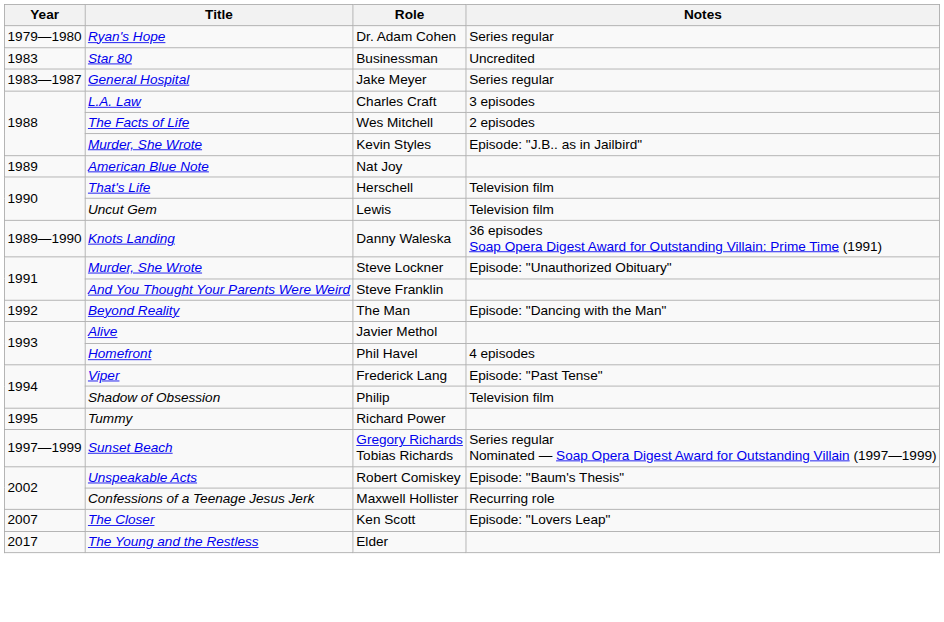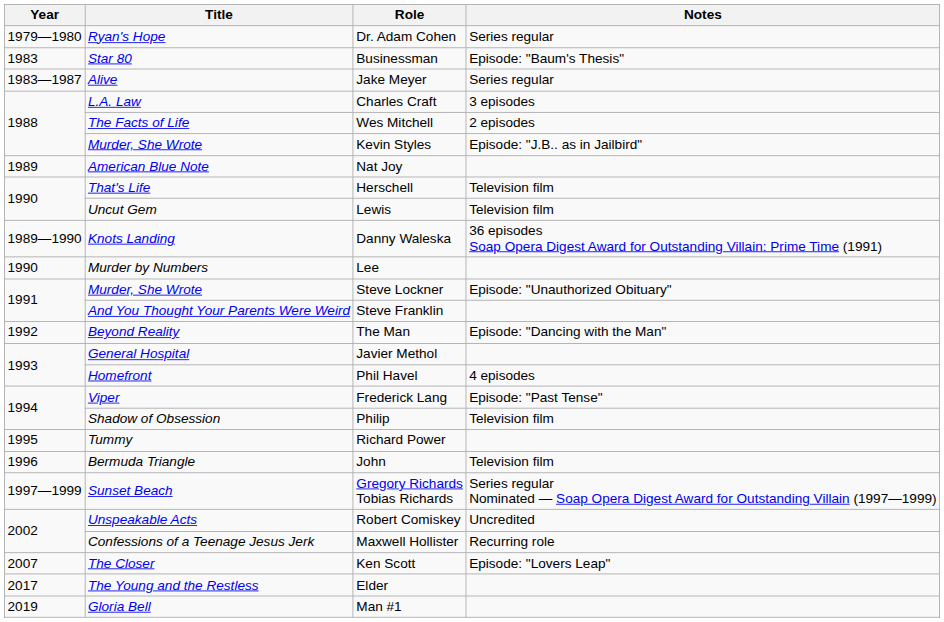Businessman | Notes: Uncredited -> Episode: "Baum's Thesis"
Jake Meyer | Title: General Hospital -> Alive
+ row: 1990 | Murder by Numbers | Lee
Javier Methol | Title: Alive -> General Hospital
+ row: 1996 | Bermuda Triangle | John | Television film
Robert Comiskey | Notes: Episode: "Baum's Thesis" -> Uncredited
+ row: 2019 | Gloria Bell | Man #1
